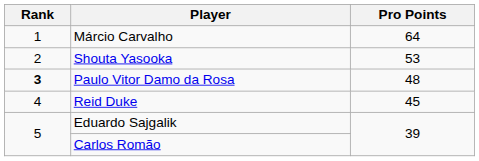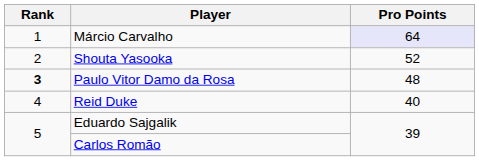Márcio Carvalho | Pro Points: no background -> lavender background
Shouta Yasooka | Pro Points: 53 -> 52
Reid Duke | Pro Points: 45 -> 40
